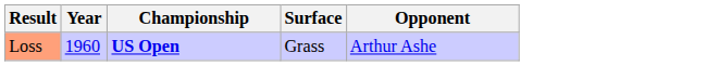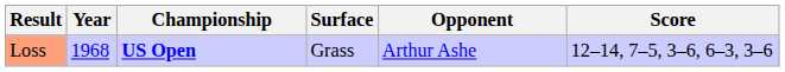+ column: Score | 12–14, 7–5, 3–6, 6–3, 3–6
Loss | Year: 1960 -> 1968
